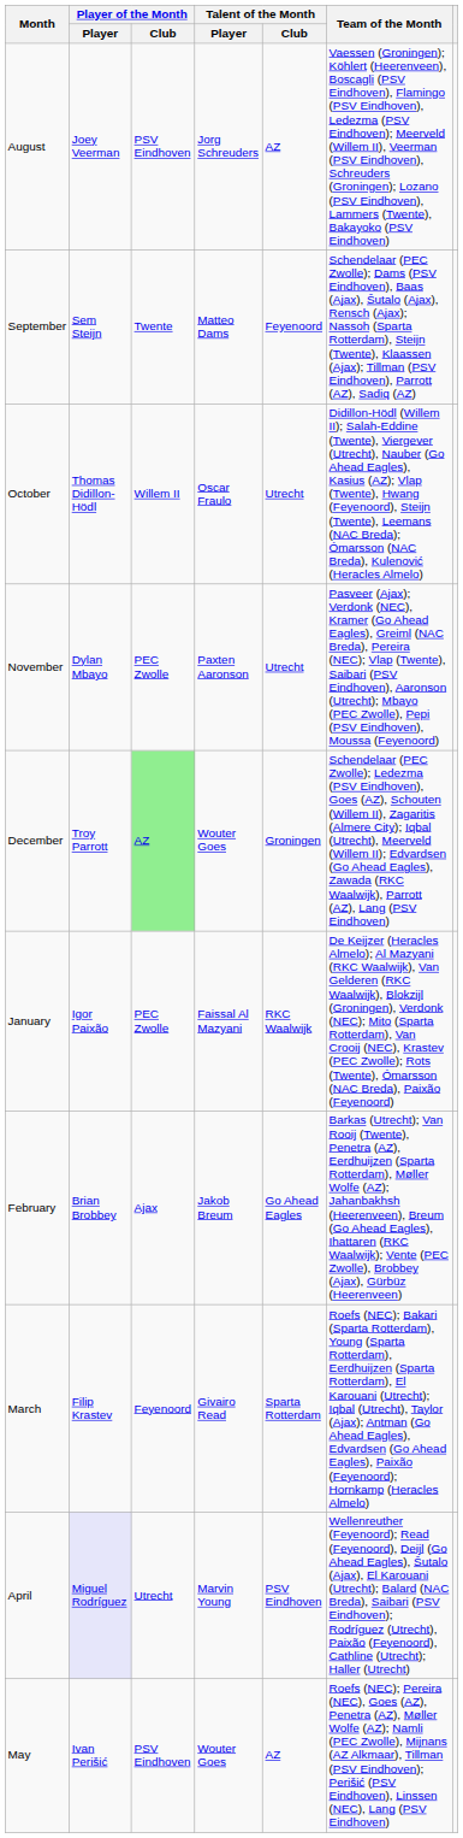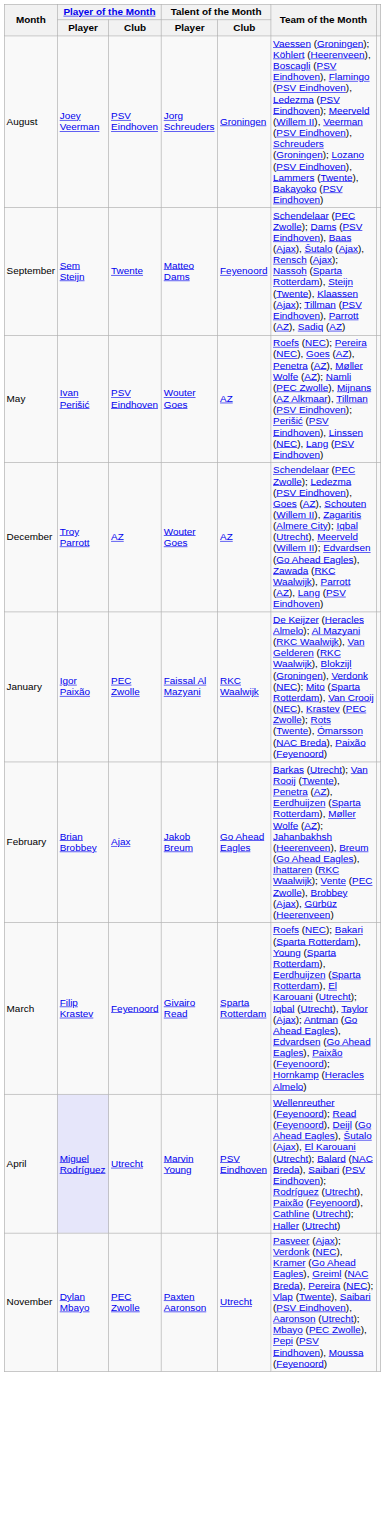August | Talent of the Month / Club: AZ -> Groningen
- row: October | Thomas Didillon-Hödl | Willem II | Oscar Fraulo | Utrecht | Didillon-Hödl (Willem II); Salah-Eddine (Twente), Viergever (Utrecht), Nauber (Go Ahead Eagles), Kasius (AZ); Vlap (Twente), Hwang (Feyenoord), Steijn (Twente), Leemans (NAC Breda); Ómarsson (NAC Breda), Kulenović (Heracles Almelo)
rows swapped: November <-> May
December | Player of the Month / Club: lightgreen background -> no background
December | Talent of the Month / Club: Groningen -> AZ
